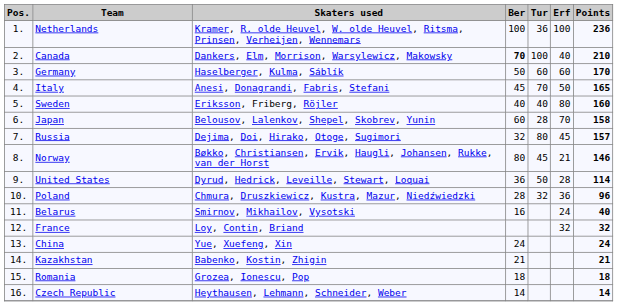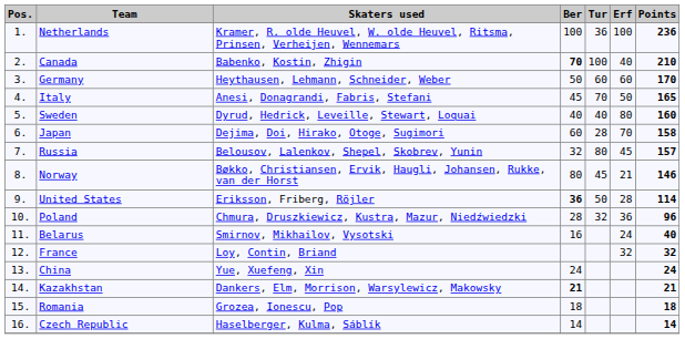Canada | Skaters used: Dankers, Elm, Morrison, Warsylewicz, Makowsky -> Babenko, Kostin, Zhigin
Germany | Skaters used: Haselberger, Kulma, Sáblík -> Heythausen, Lehmann, Schneider, Weber
Sweden | Skaters used: Eriksson, Friberg, Röjler -> Dyrud, Hedrick, Leveille, Stewart, Loquai
Japan | Skaters used: Belousov, Lalenkov, Shepel, Skobrev, Yunin -> Dejima, Doi, Hirako, Otoge, Sugimori
Russia | Skaters used: Dejima, Doi, Hirako, Otoge, Sugimori -> Belousov, Lalenkov, Shepel, Skobrev, Yunin
United States | Skaters used: Dyrud, Hedrick, Leveille, Stewart, Loquai -> Eriksson, Friberg, Röjler
United States | Ber: normal -> bold
Kazakhstan | Skaters used: Babenko, Kostin, Zhigin -> Dankers, Elm, Morrison, Warsylewicz, Makowsky
Kazakhstan | Ber: normal -> bold
Czech Republic | Skaters used: Heythausen, Lehmann, Schneider, Weber -> Haselberger, Kulma, Sáblík
